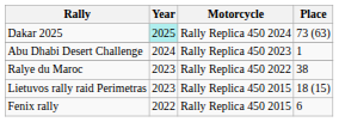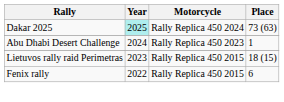- row: Ralye du Maroc | 2023 | Rally Replica 450 2022 | 38
